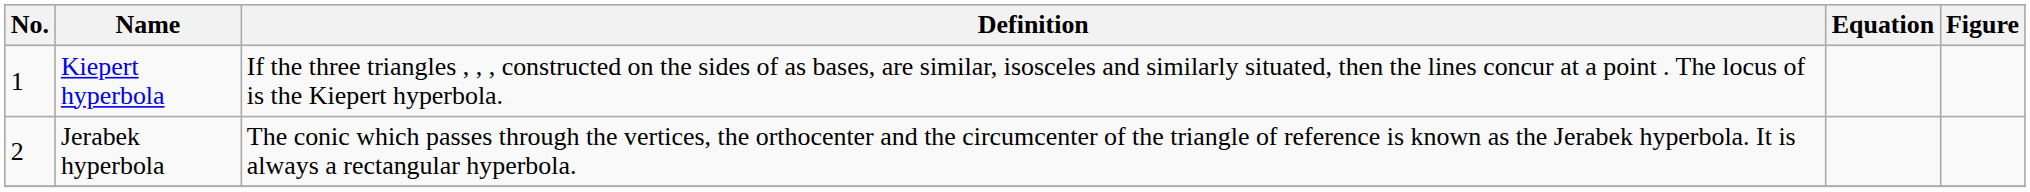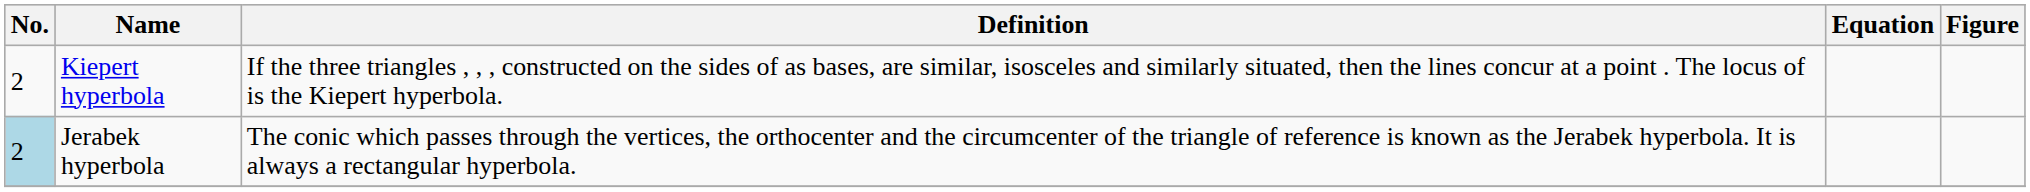Kiepert hyperbola | No.: 1 -> 2
Jerabek hyperbola | No.: no background -> lightblue background
